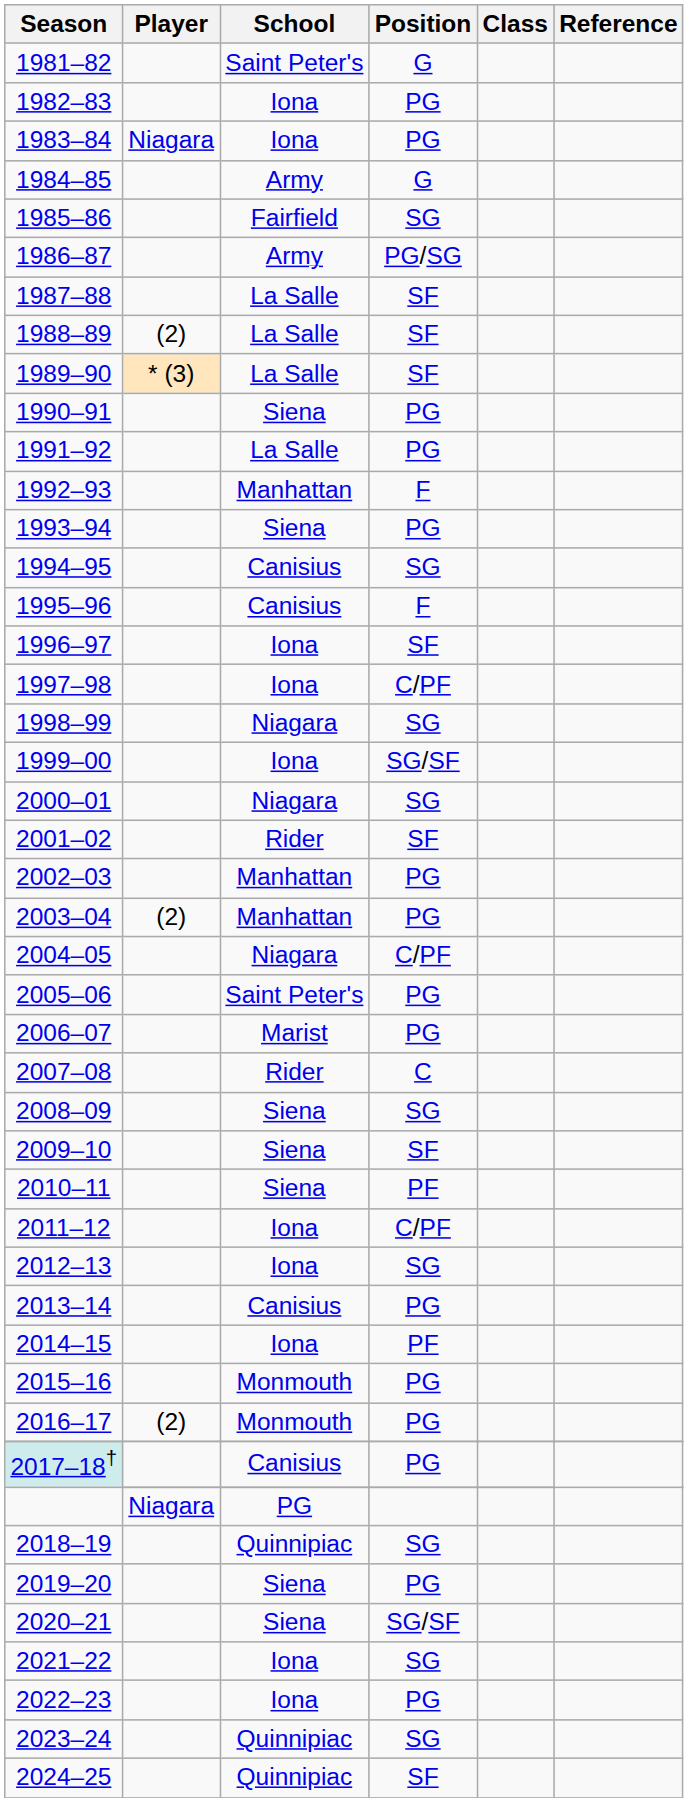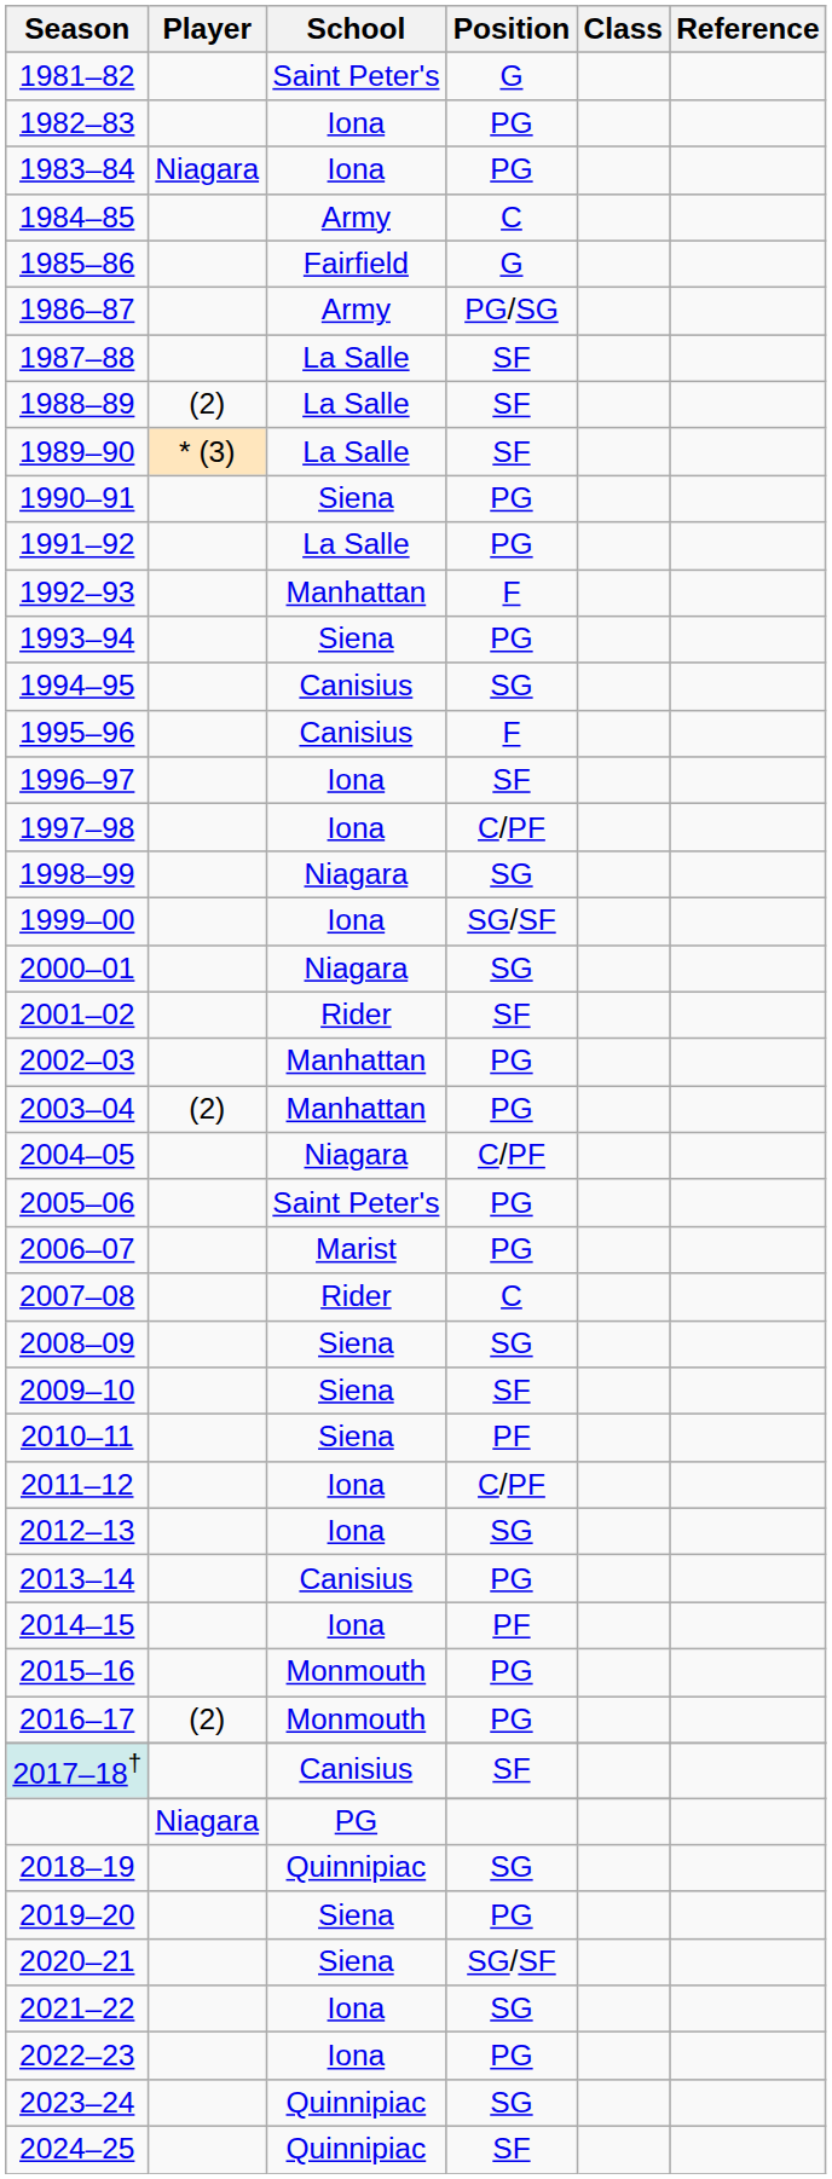1984–85 | Position: G -> C
1985–86 | Position: SG -> G
2017–18† / Canisius | Position: PG -> SF
